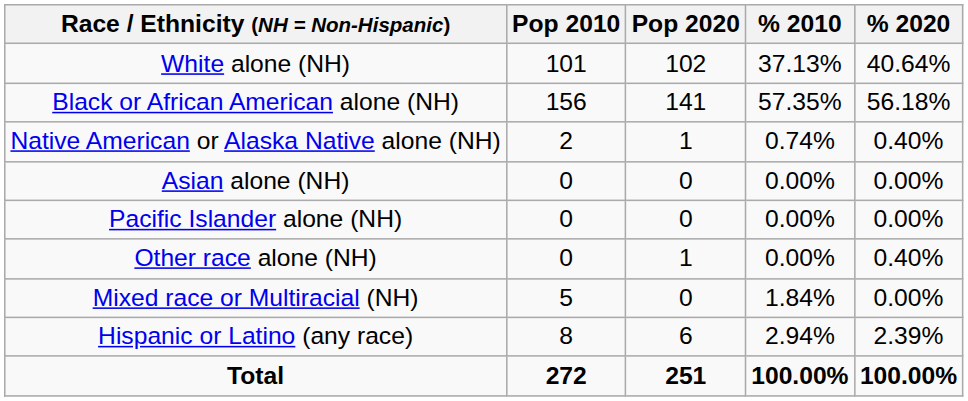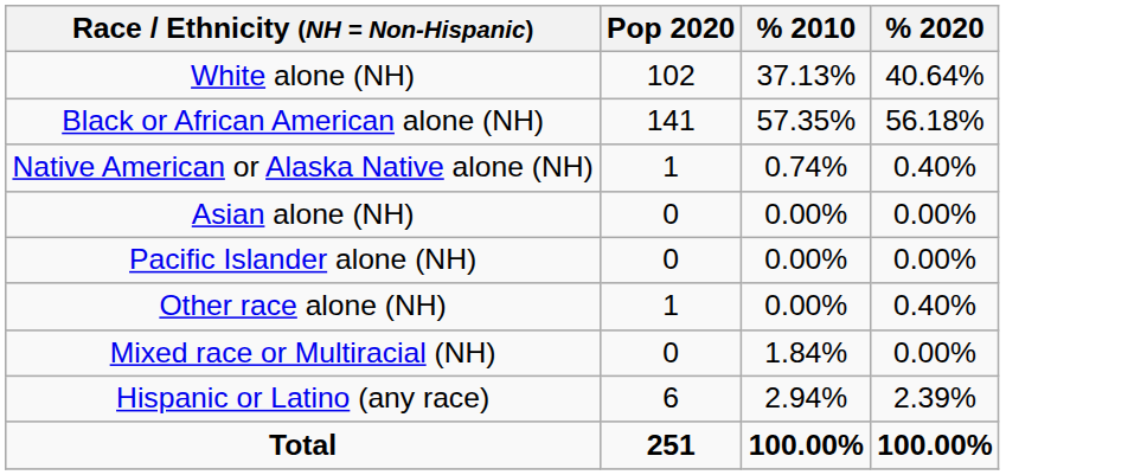- column: Pop 2010 | 101 | 156 | 2 | 0 | 0 | 0 | 5 | 8 | 272
